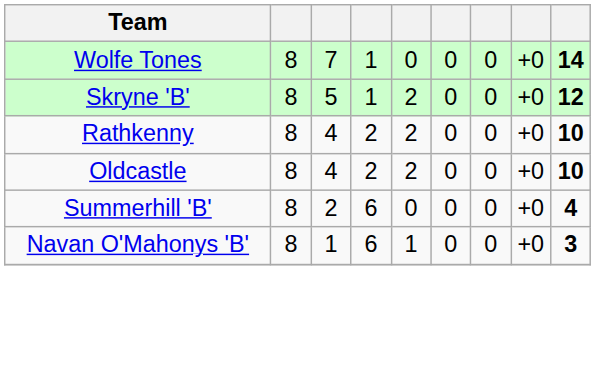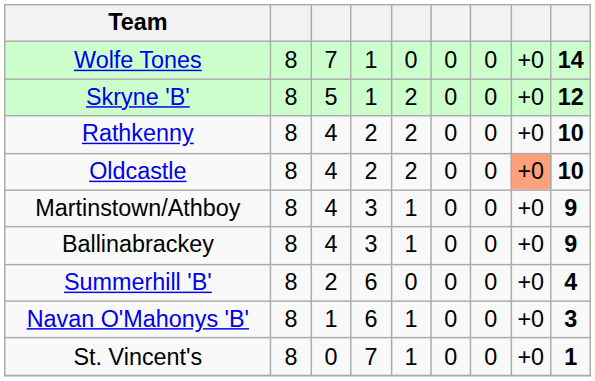Oldcastle | column 8: no background -> lightsalmon background
+ row: Martinstown/Athboy | 8 | 4 | 3 | 1 | 0 | 0 | +0 | 9
+ row: Ballinabrackey | 8 | 4 | 3 | 1 | 0 | 0 | +0 | 9
+ row: St. Vincent's | 8 | 0 | 7 | 1 | 0 | 0 | +0 | 1
